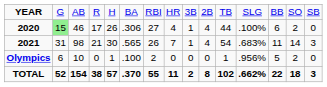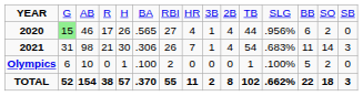2020 | column 6: .306 -> .565
2020 | column 12: .100% -> .956%
2021 | column 6: .565 -> .306
Olympics | column 12: .956% -> .100%
